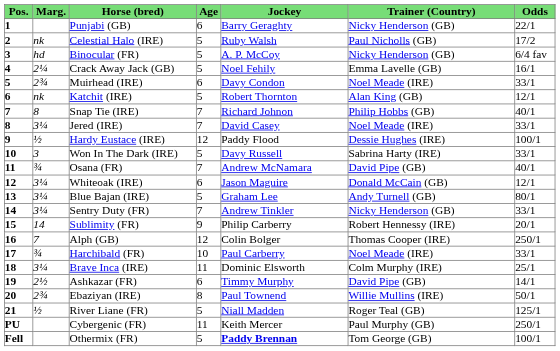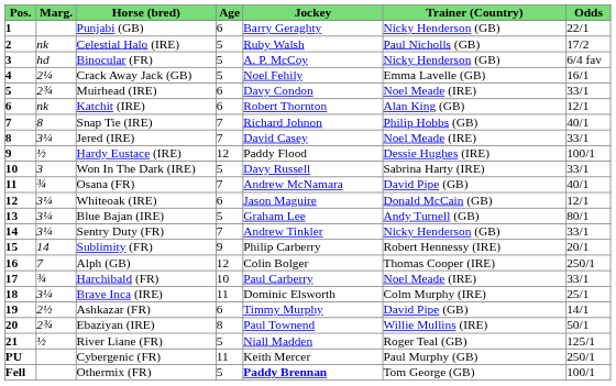Katchit (IRE) | Age: 5 -> 6
